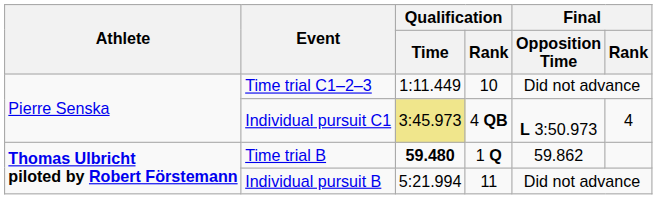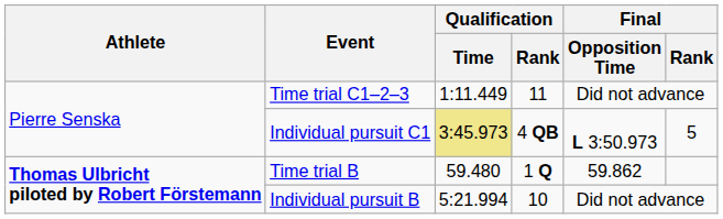Time trial C1–2–3 | Qualification / Rank: 10 -> 11
Individual pursuit C1 | Final / Rank: 4 -> 5
Time trial B | Qualification / Time: bold -> normal
Individual pursuit B | Qualification / Rank: 11 -> 10
